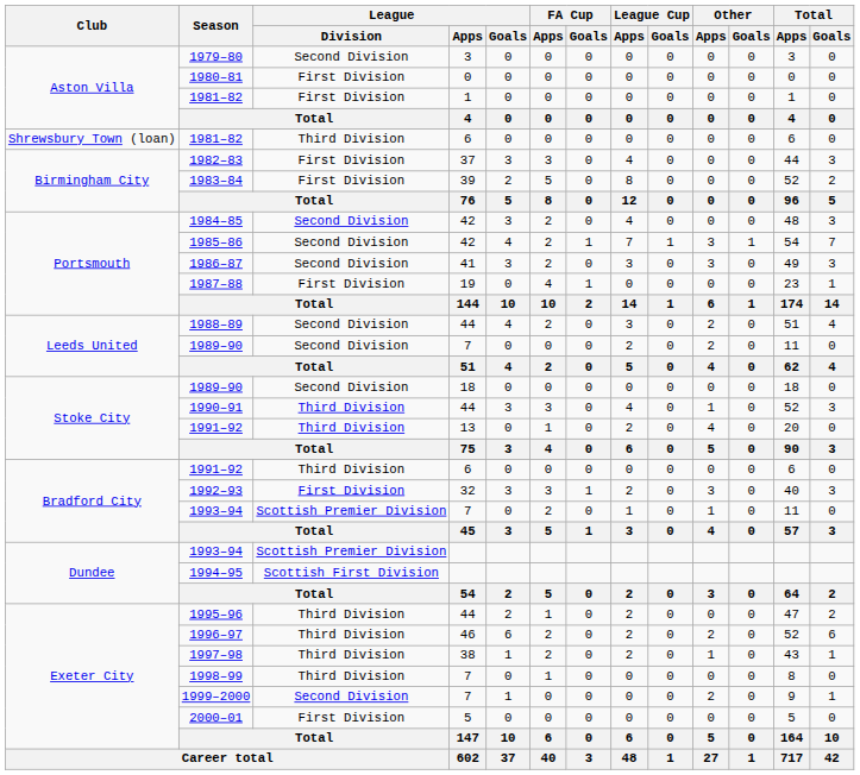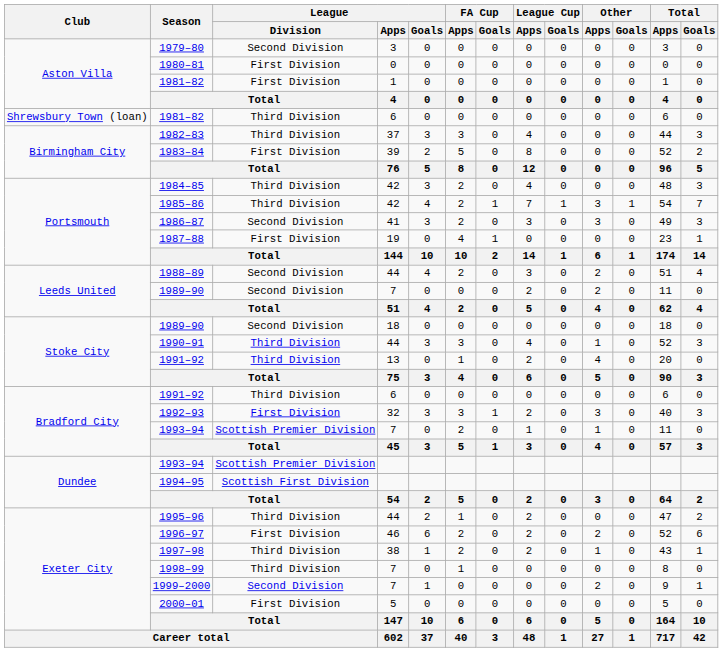1982–83 | League / Division: First Division -> Third Division
1984–85 | League / Division: Second Division -> Third Division
1985–86 | League / Division: Second Division -> Third Division
1996–97 | League / Division: Third Division -> First Division
